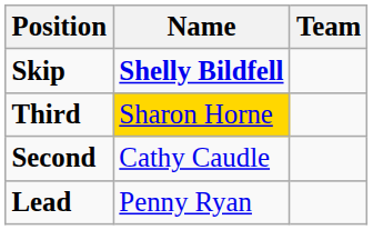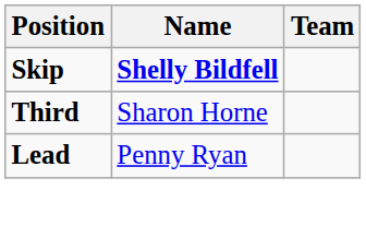Third | Name: gold background -> no background
- row: Second | Cathy Caudle
